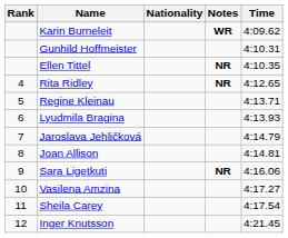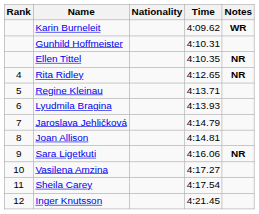columns swapped: Time <-> Notes
